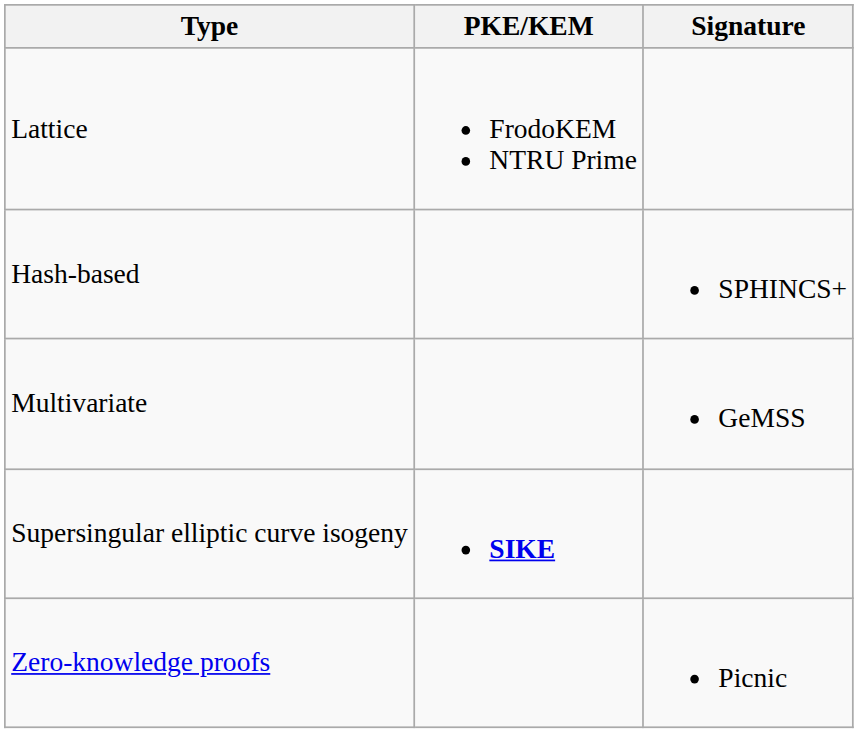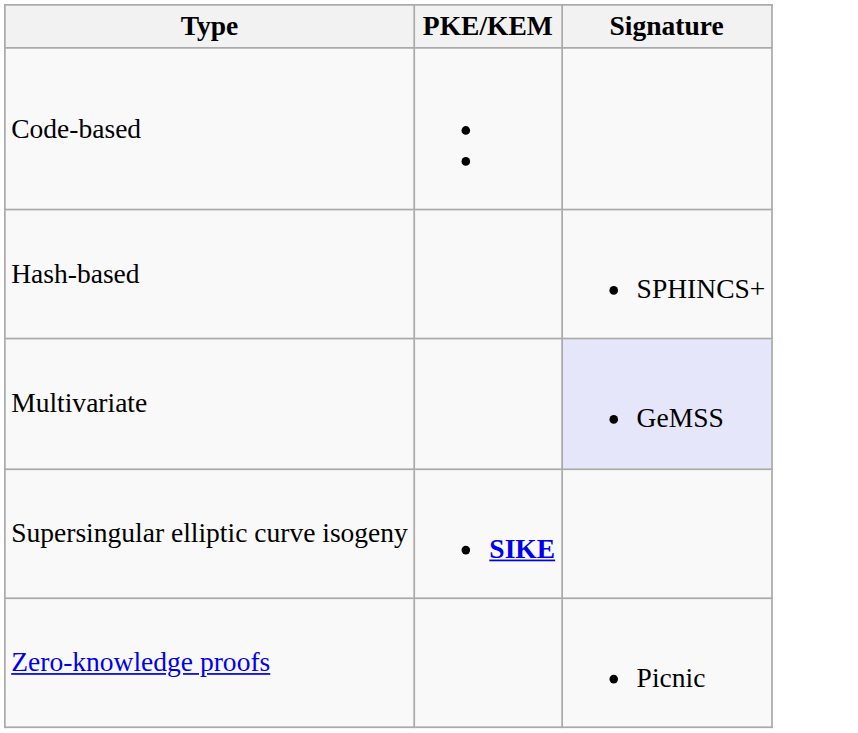- row: Lattice | FrodoKEM NTRU Prime
+ row: Code-based
Multivariate | Signature: no background -> lavender background
